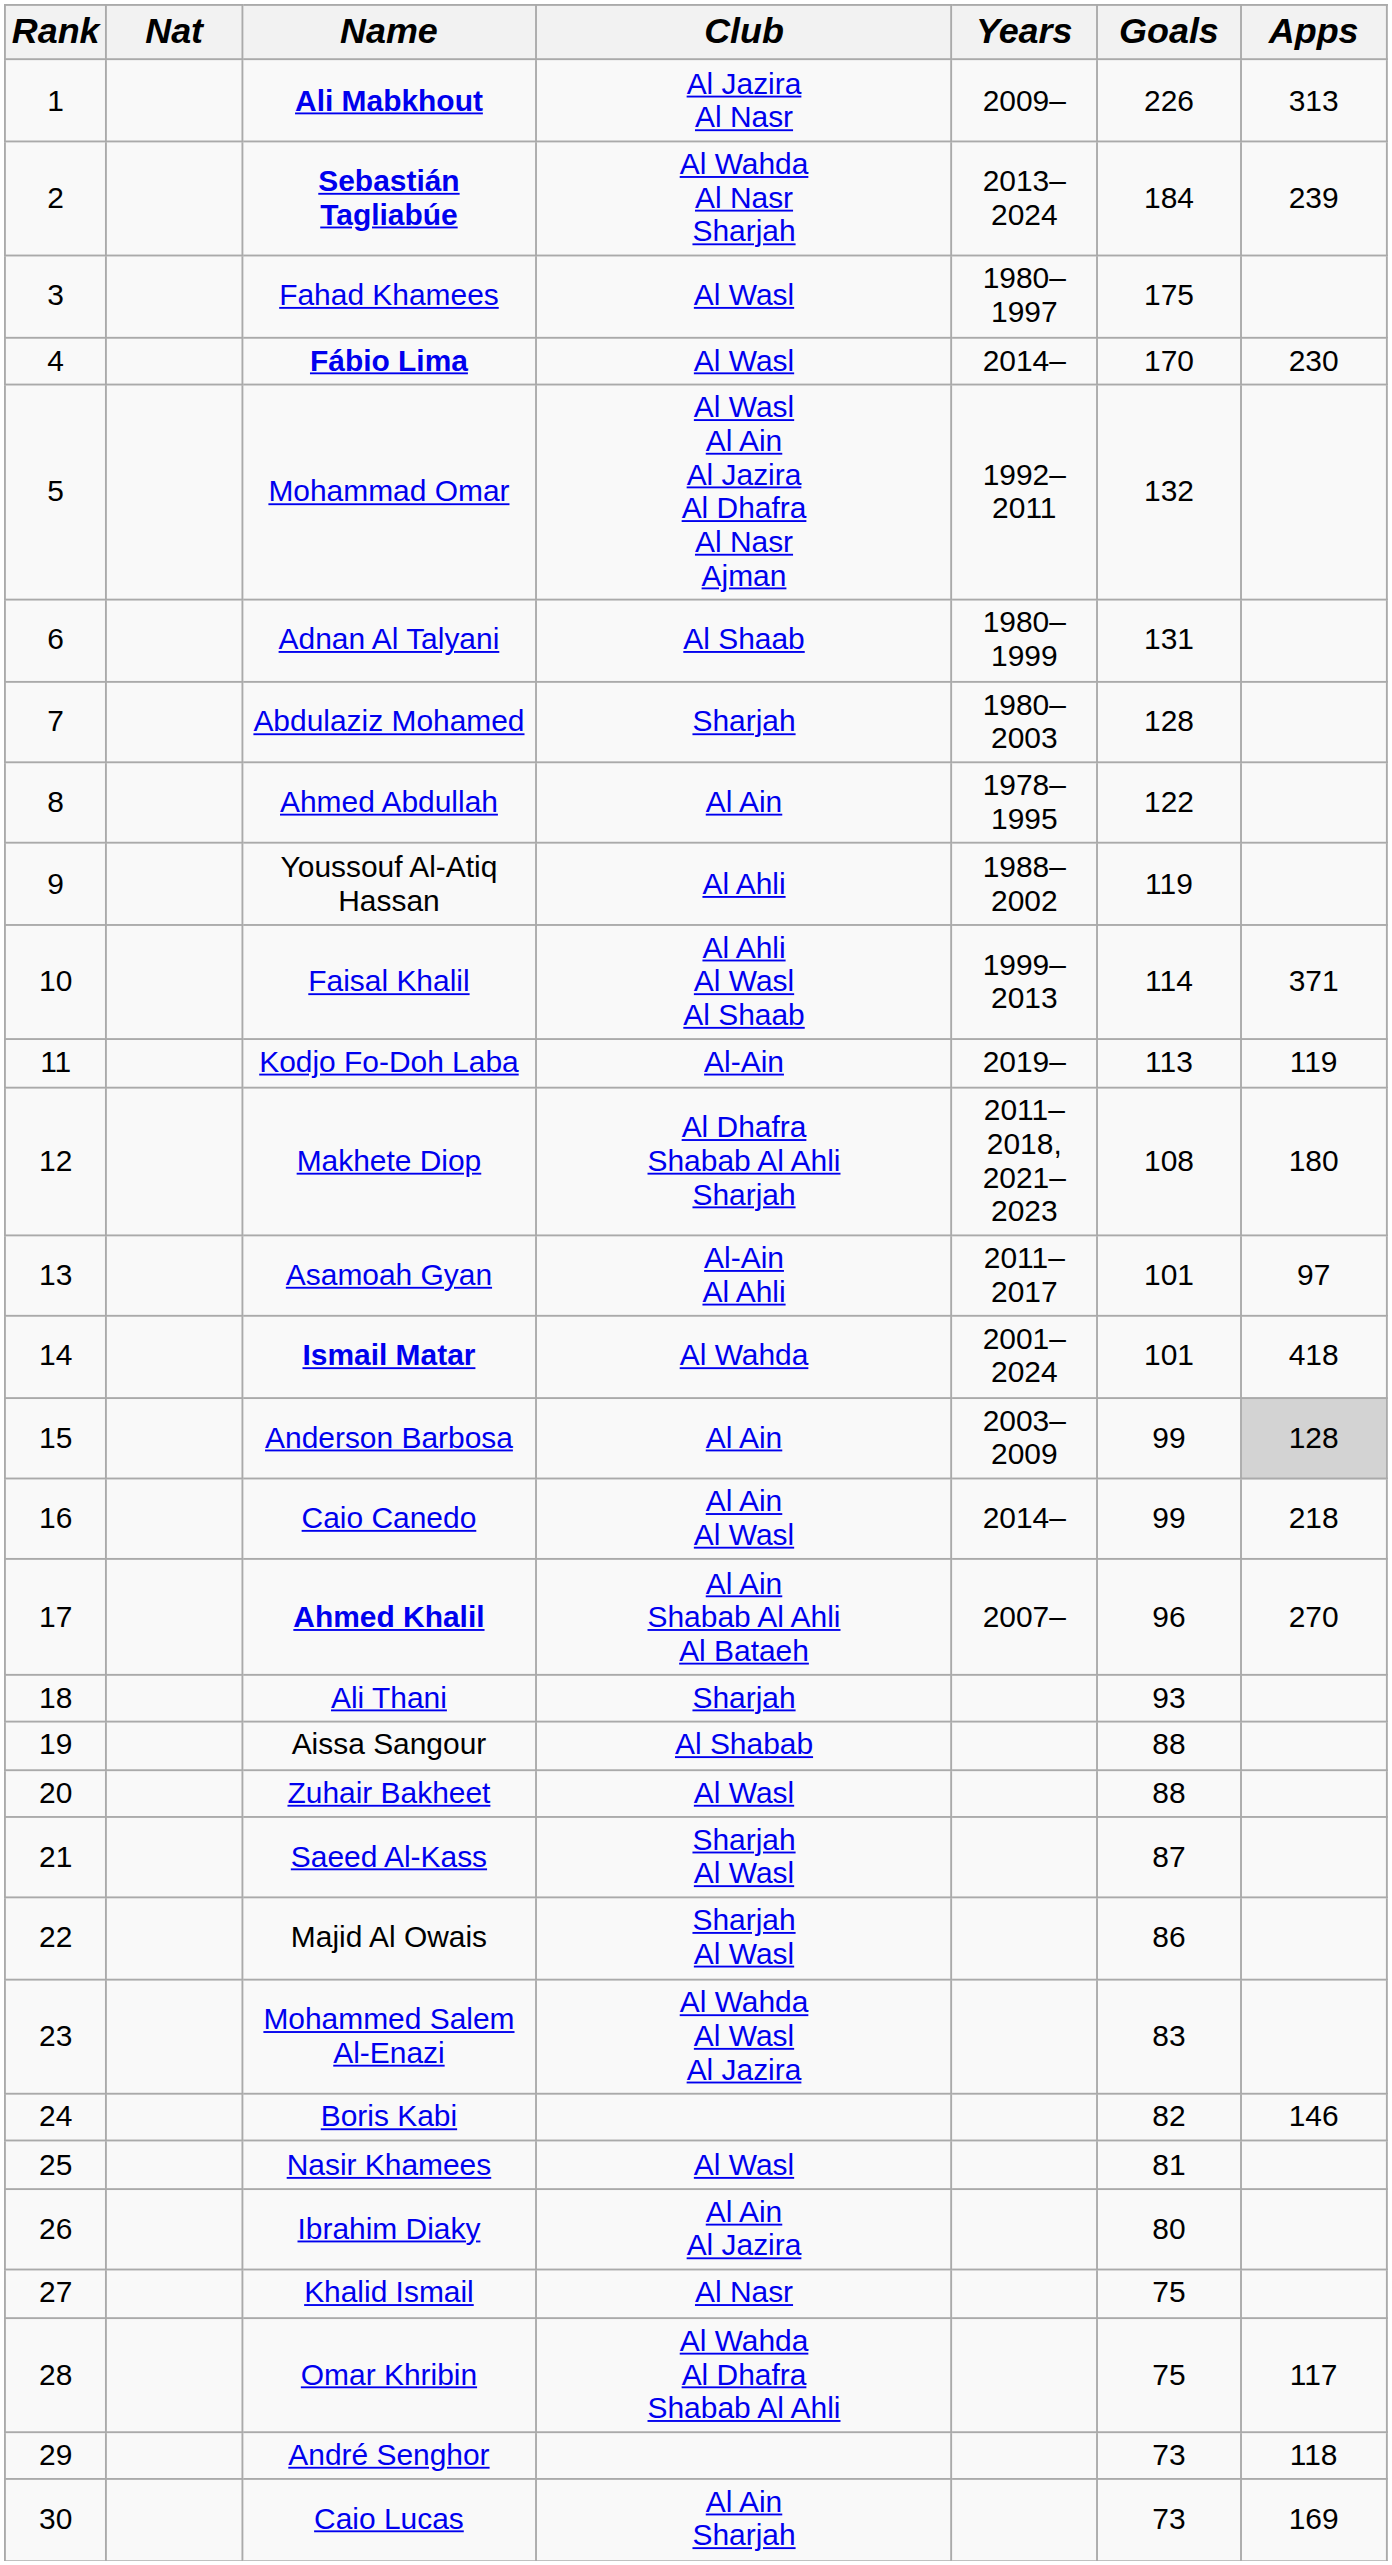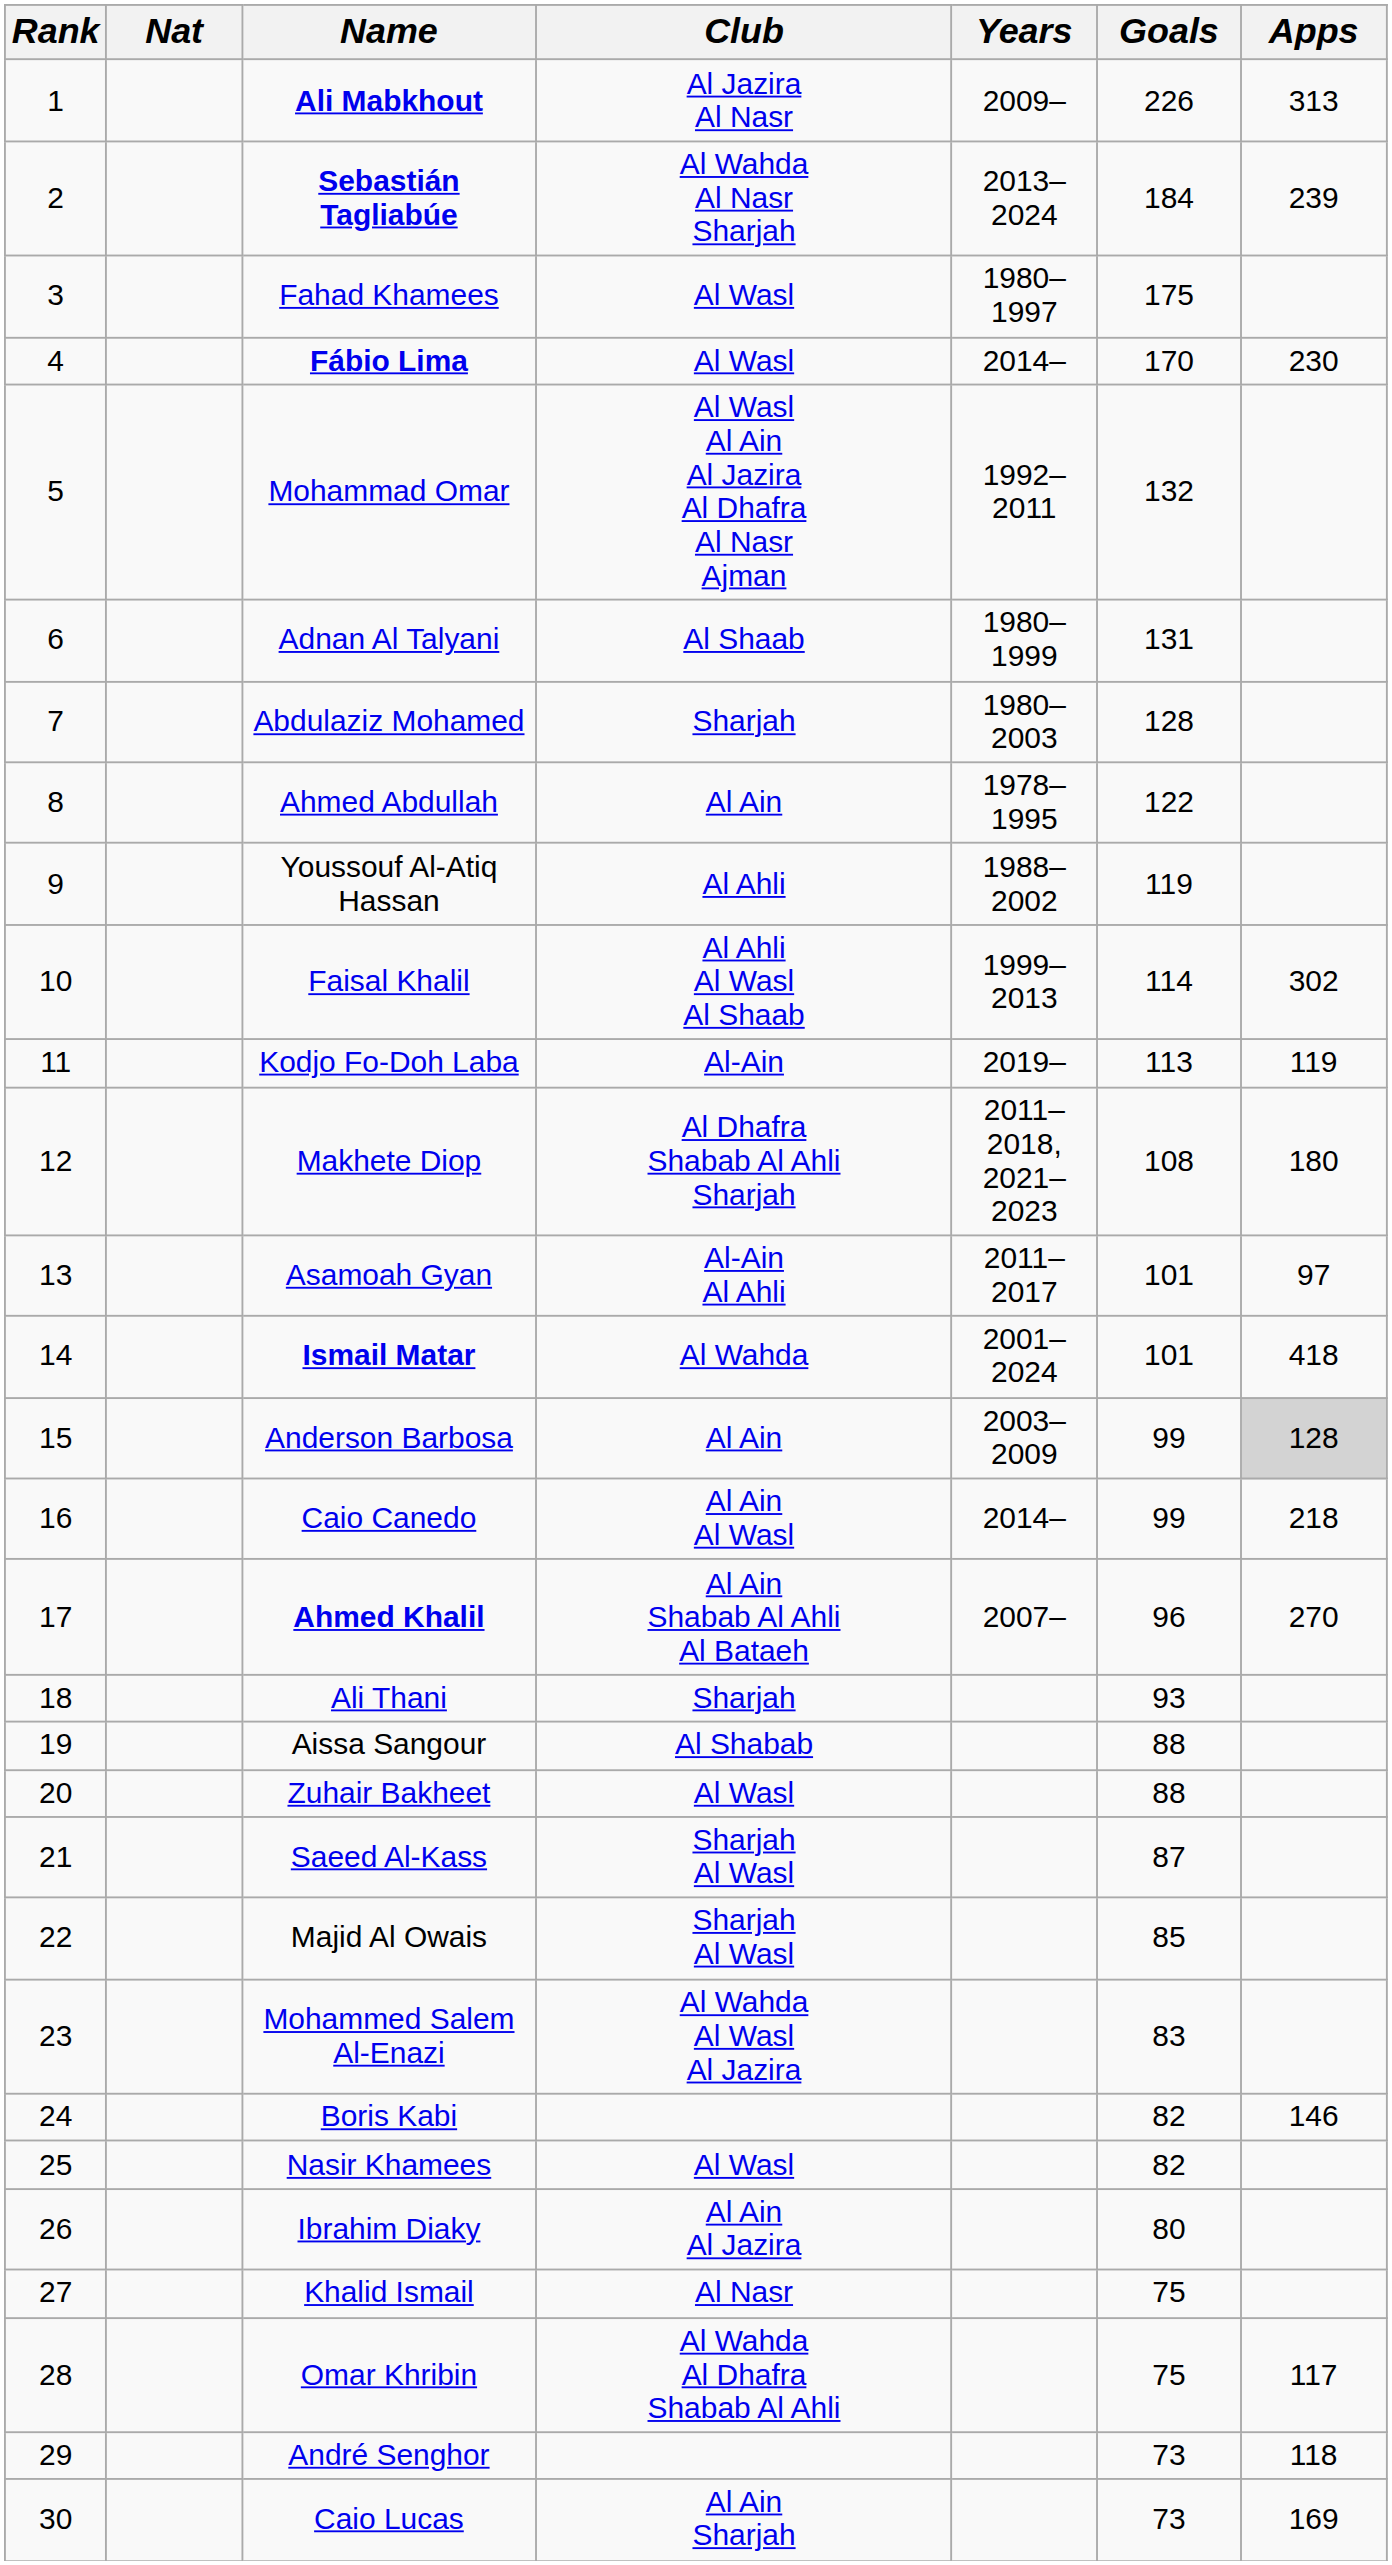Faisal Khalil | Apps: 371 -> 302
Majid Al Owais | Goals: 86 -> 85
Nasir Khamees | Goals: 81 -> 82
